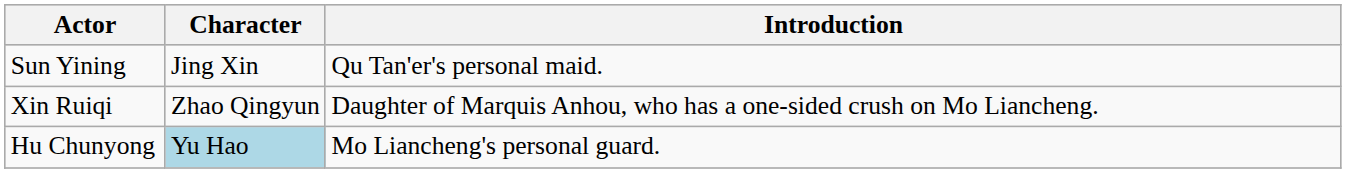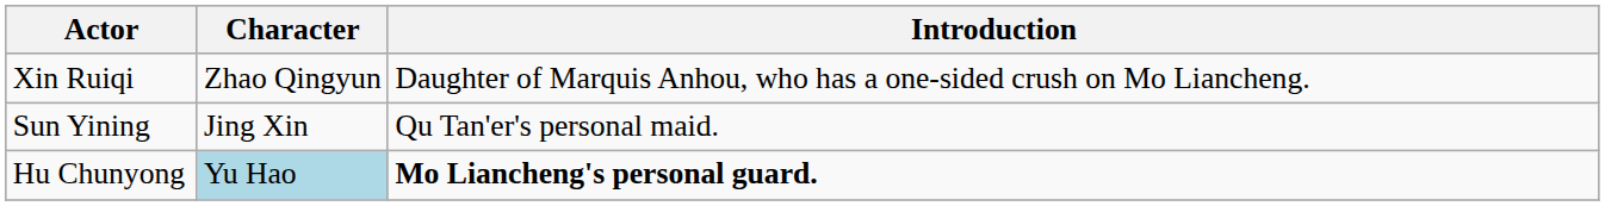rows swapped: Sun Yining <-> Xin Ruiqi
Hu Chunyong | Introduction: normal -> bold
